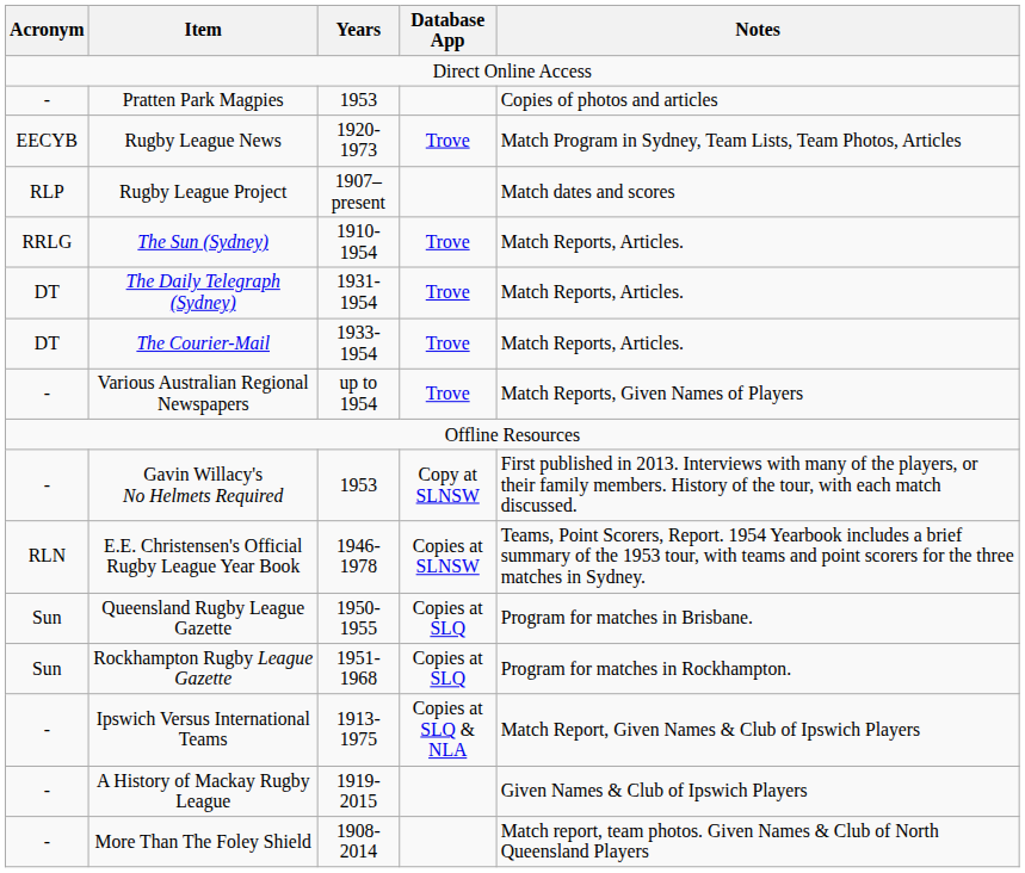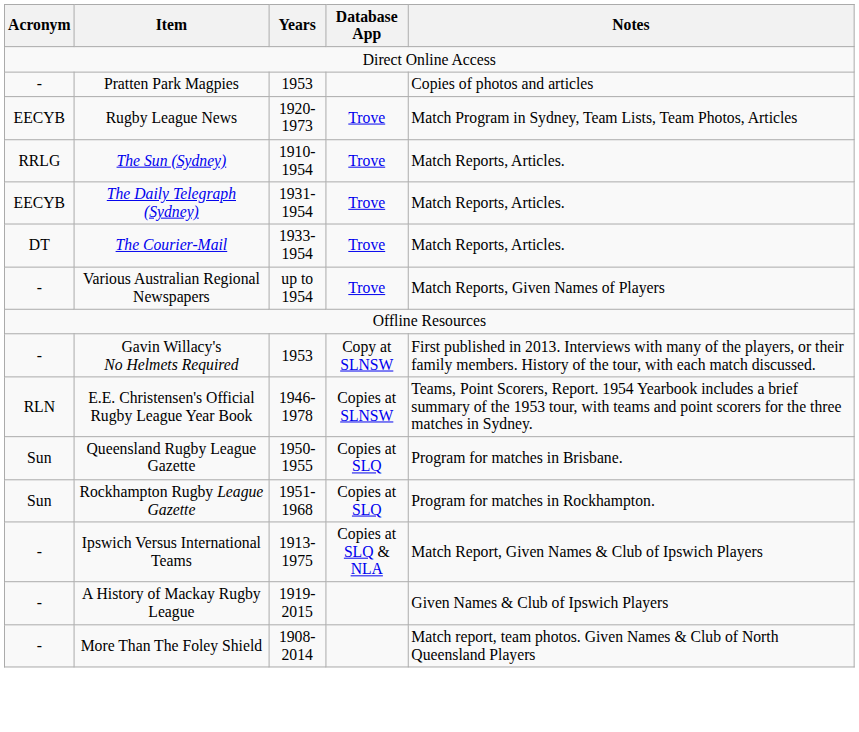- row: RLP | Rugby League Project | 1907–present | Match dates and scores
The Daily Telegraph (Sydney) | Acronym: DT -> EECYB
